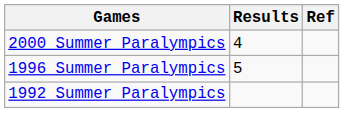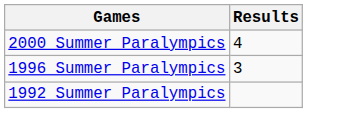- column: Ref
1996 Summer Paralympics | Results: 5 -> 3
